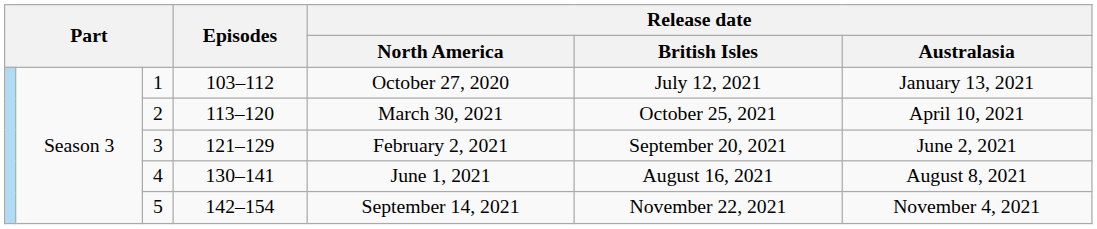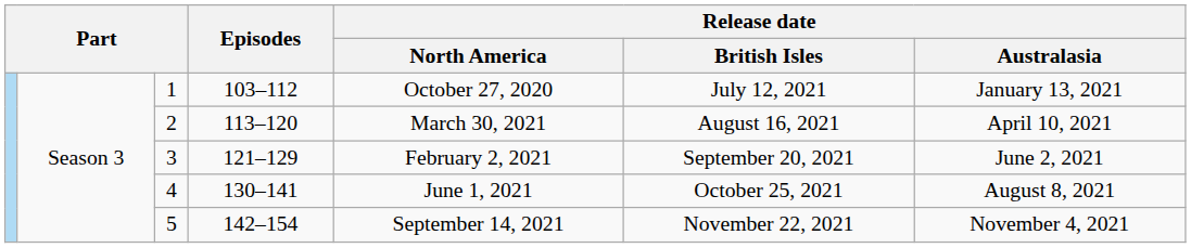2 | Release date / British Isles: October 25, 2021 -> August 16, 2021
4 | Release date / British Isles: August 16, 2021 -> October 25, 2021
